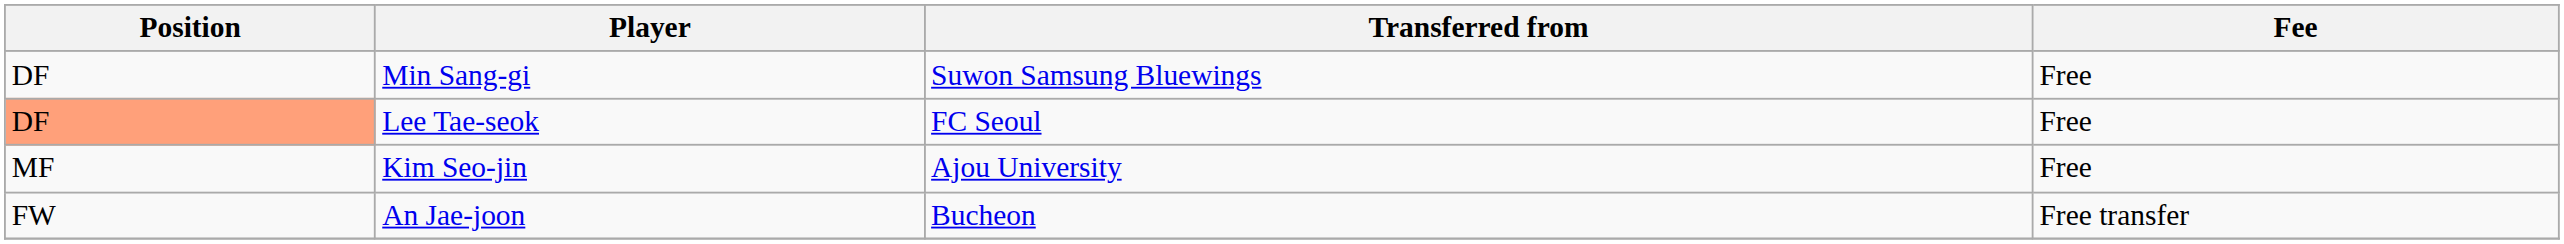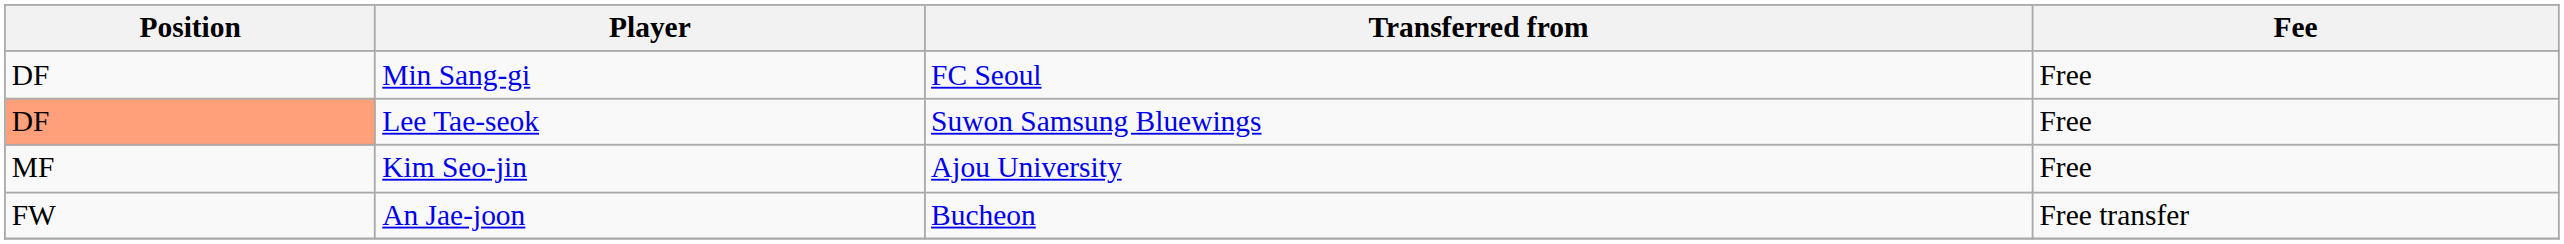Min Sang-gi | Transferred from: Suwon Samsung Bluewings -> FC Seoul
Lee Tae-seok | Transferred from: FC Seoul -> Suwon Samsung Bluewings
